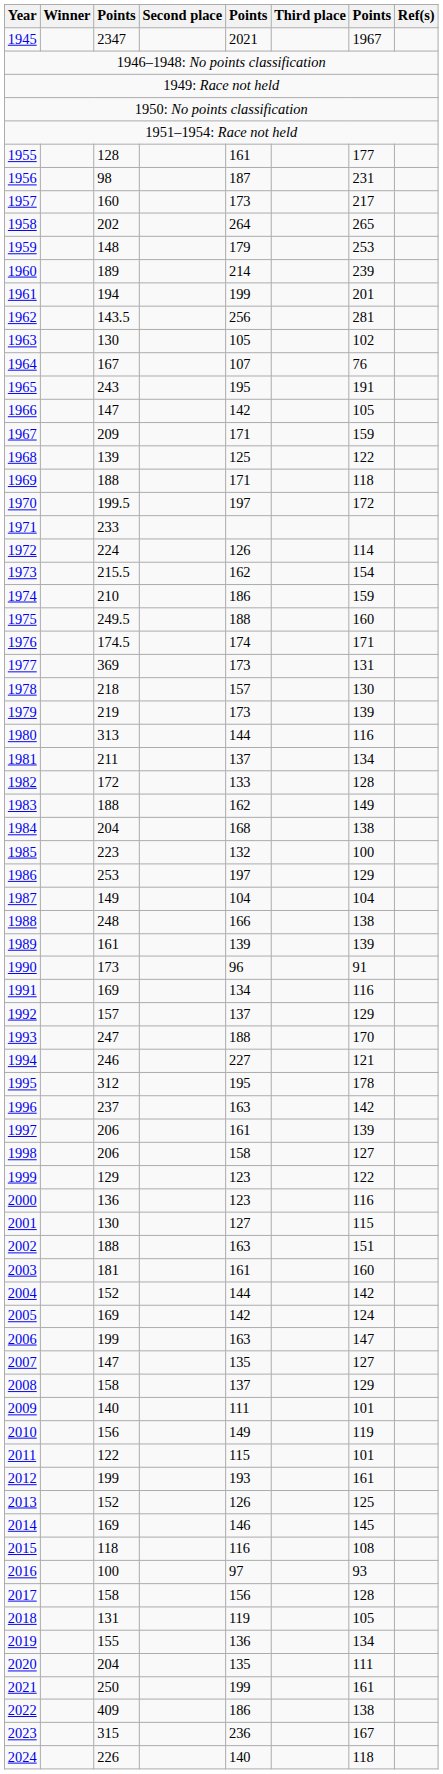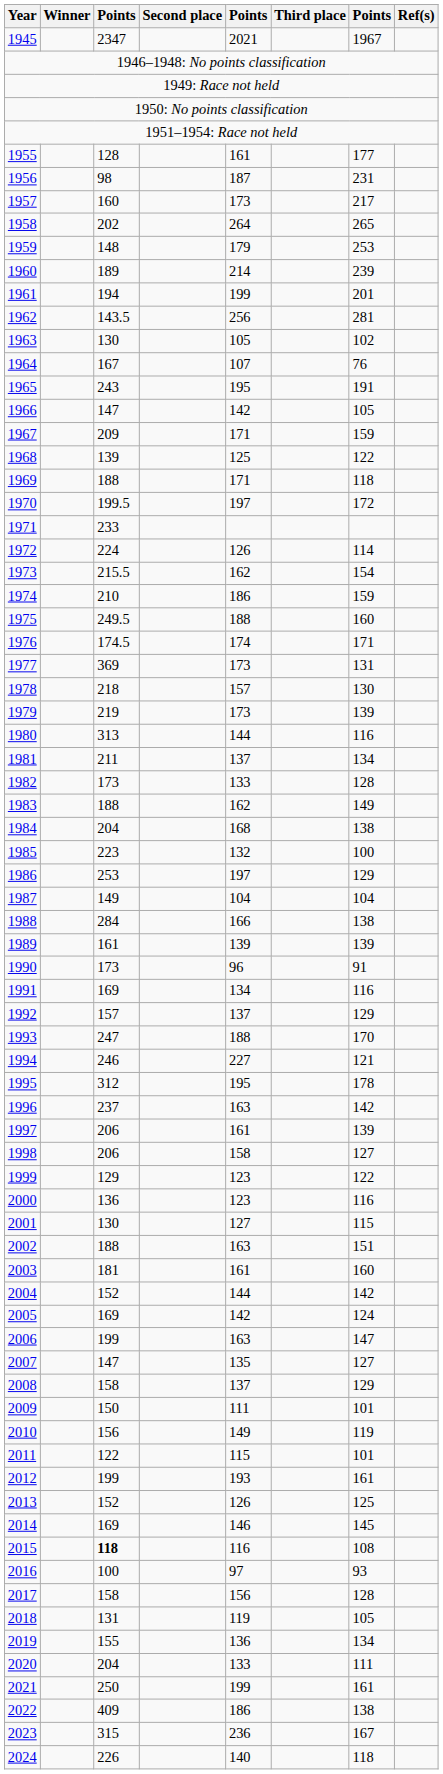1982 | column 3: 172 -> 173
1988 | column 3: 248 -> 284
2009 | column 3: 140 -> 150
2015 | column 3: normal -> bold
2020 | column 5: 135 -> 133
